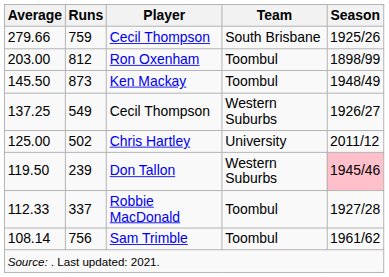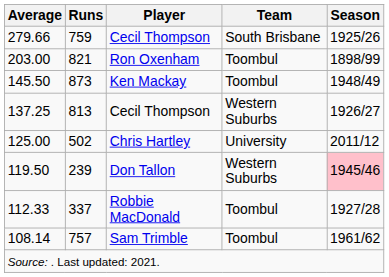203.00 | Runs: 812 -> 821
137.25 | Runs: 549 -> 813
108.14 | Runs: 756 -> 757
